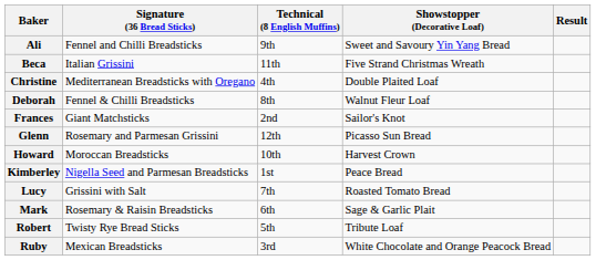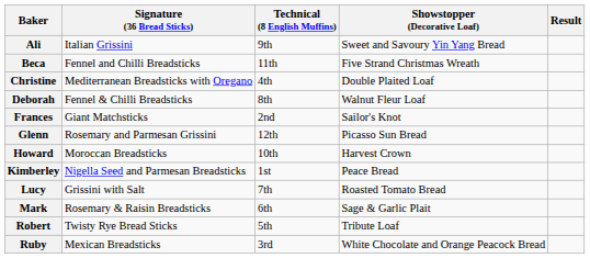Ali | Signature (36 Bread Sticks): Fennel and Chilli Breadsticks -> Italian Grissini
Beca | Signature (36 Bread Sticks): Italian Grissini -> Fennel and Chilli Breadsticks
